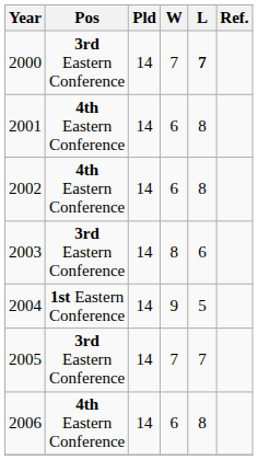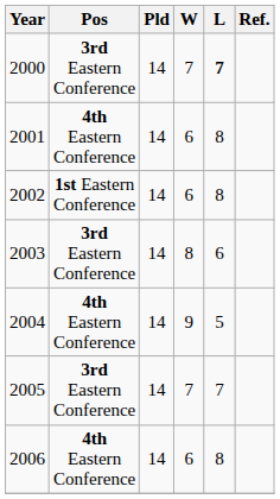2002 | Pos: 4th Eastern Conference -> 1st Eastern Conference
2004 | Pos: 1st Eastern Conference -> 4th Eastern Conference
